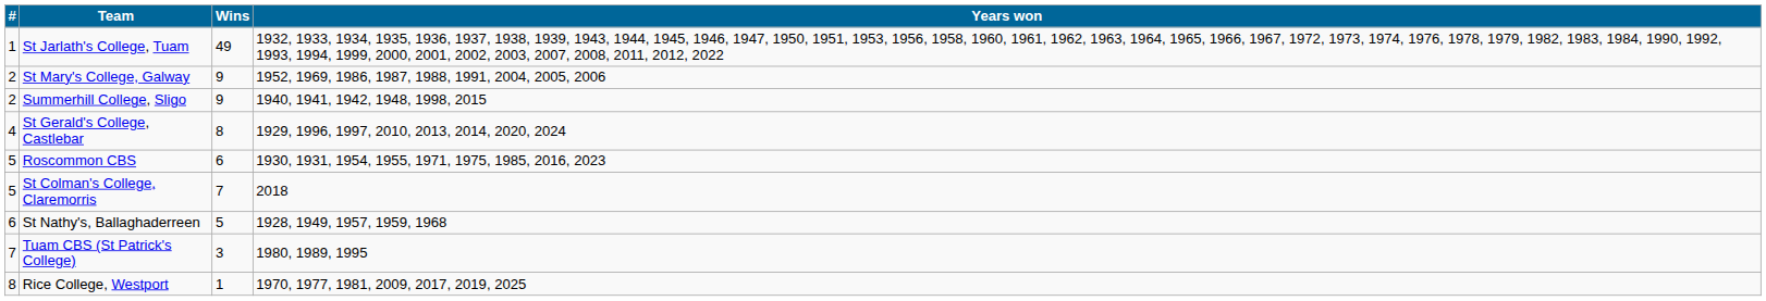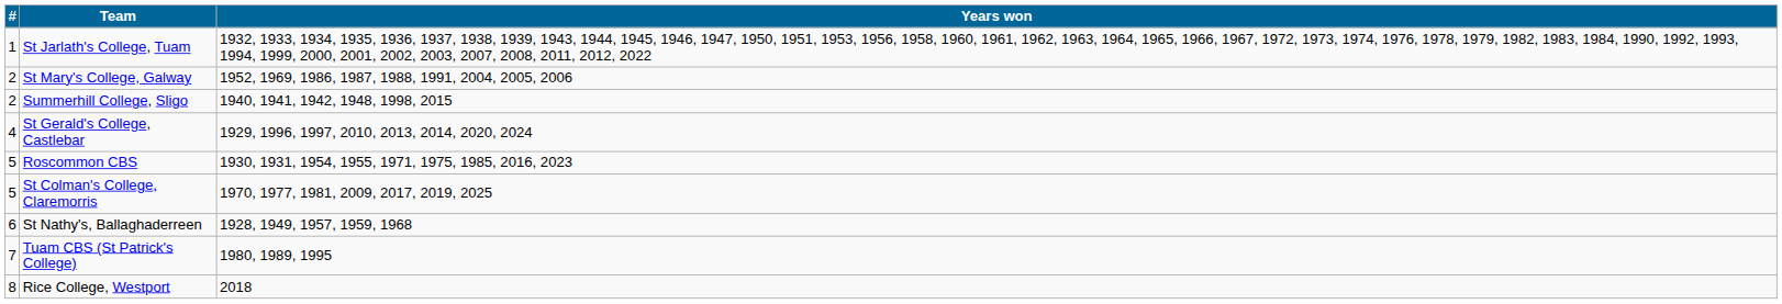- column: Wins | 49 | 9 | 9 | 8 | 6 | 7 | 5 | 3 | 1
St Colman's College, Claremorris | Years won: 2018 -> 1970, 1977, 1981, 2009, 2017, 2019, 2025
Rice College, Westport | Years won: 1970, 1977, 1981, 2009, 2017, 2019, 2025 -> 2018
